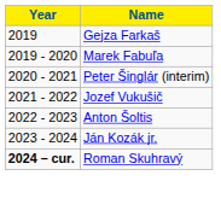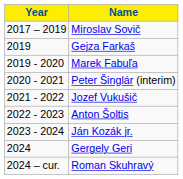+ row: 2017 – 2019 | Miroslav Sovič
+ row: 2024 | Gergely Geri
Roman Skuhravý | Year: bold -> normal
